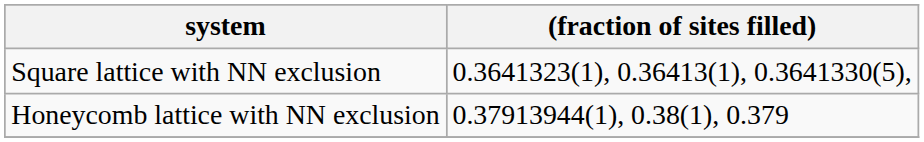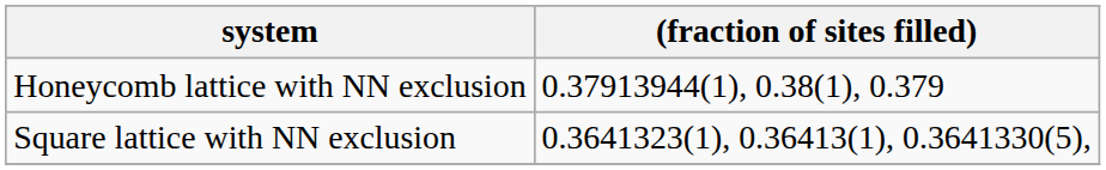rows swapped: Square lattice with NN exclusion <-> Honeycomb lattice with NN exclusion
